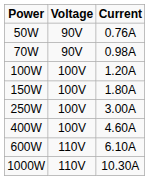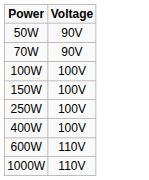- column: Current | 0.76A | 0.98A | 1.20A | 1.80A | 3.00A | 4.60A | 6.10A | 10.30A
